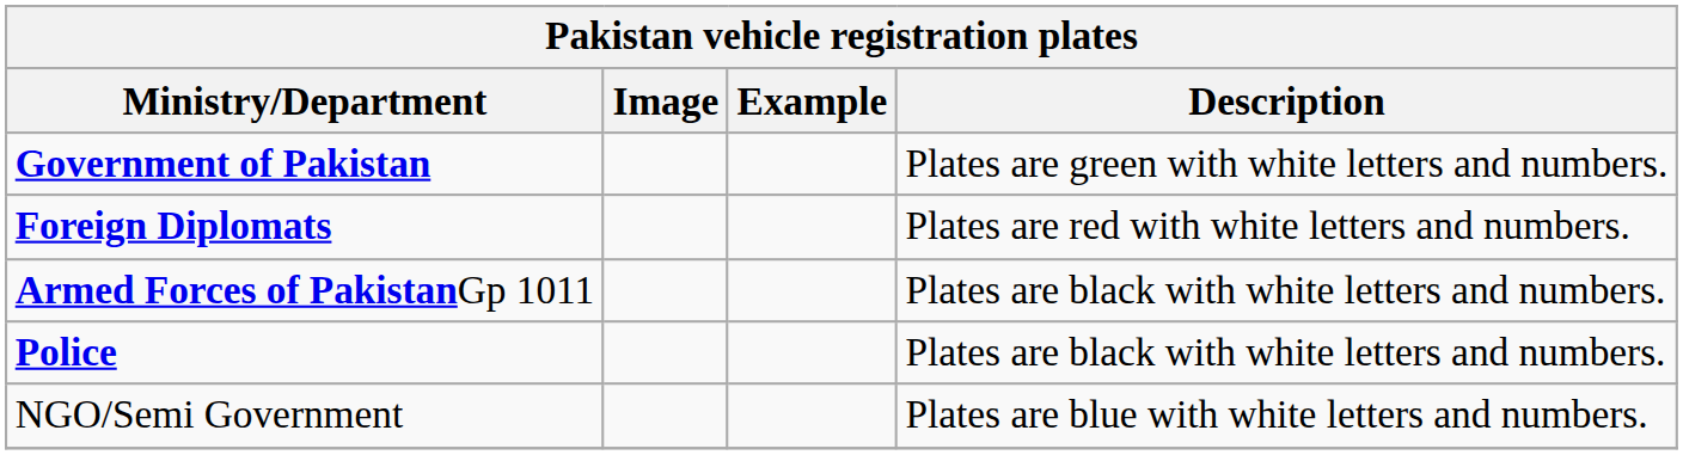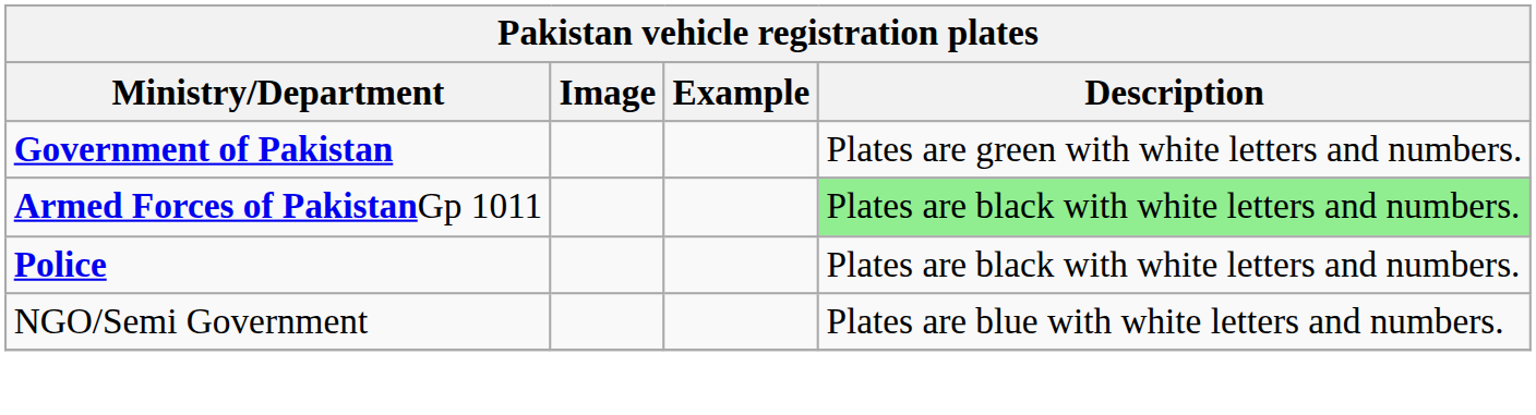- row: Foreign Diplomats | Plates are red with white letters and numbers.
Armed Forces of PakistanGp 1011 | Description: no background -> lightgreen background
